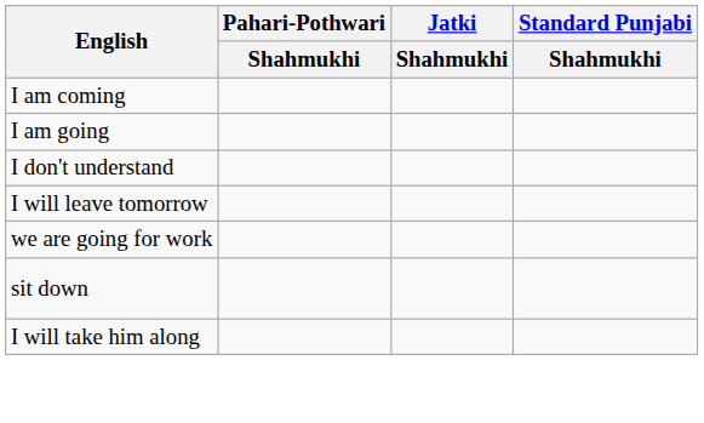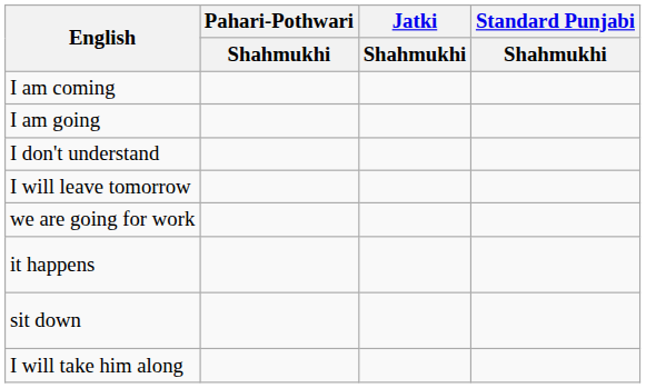+ row: it happens
